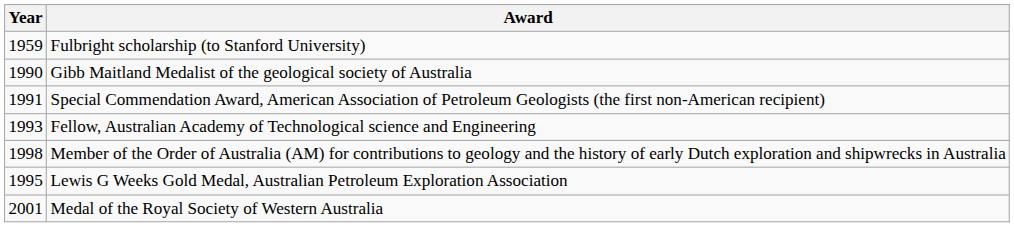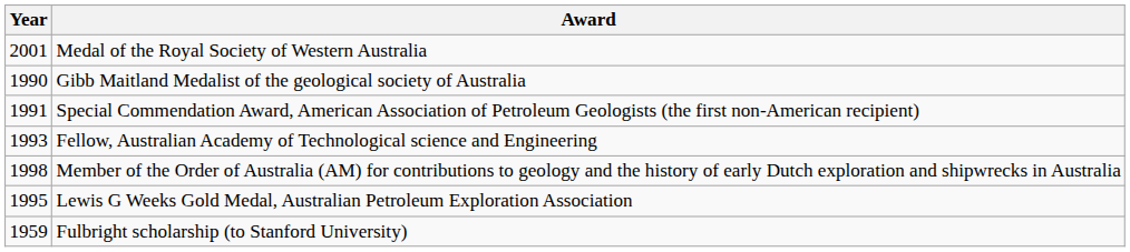rows swapped: Fulbright scholarship (to Stanford University) <-> Medal of the Royal Society of Western Australia
